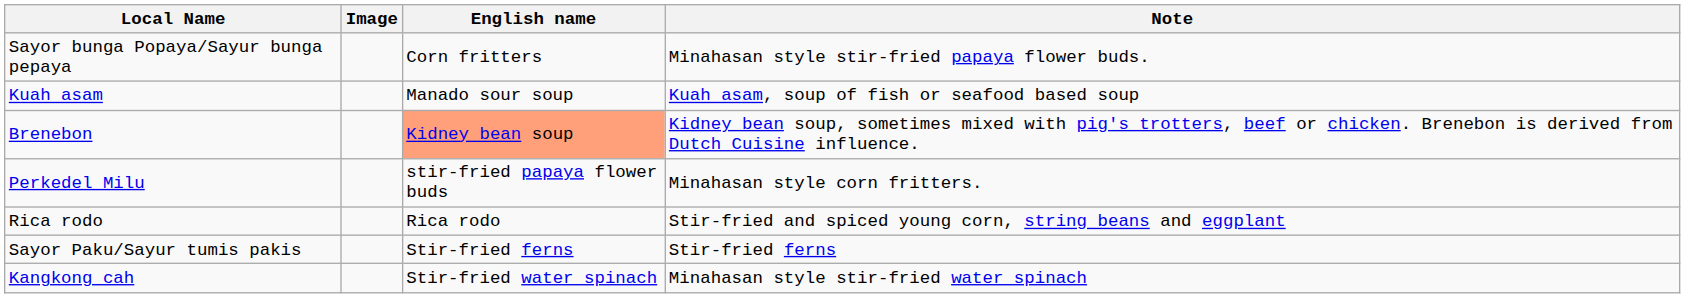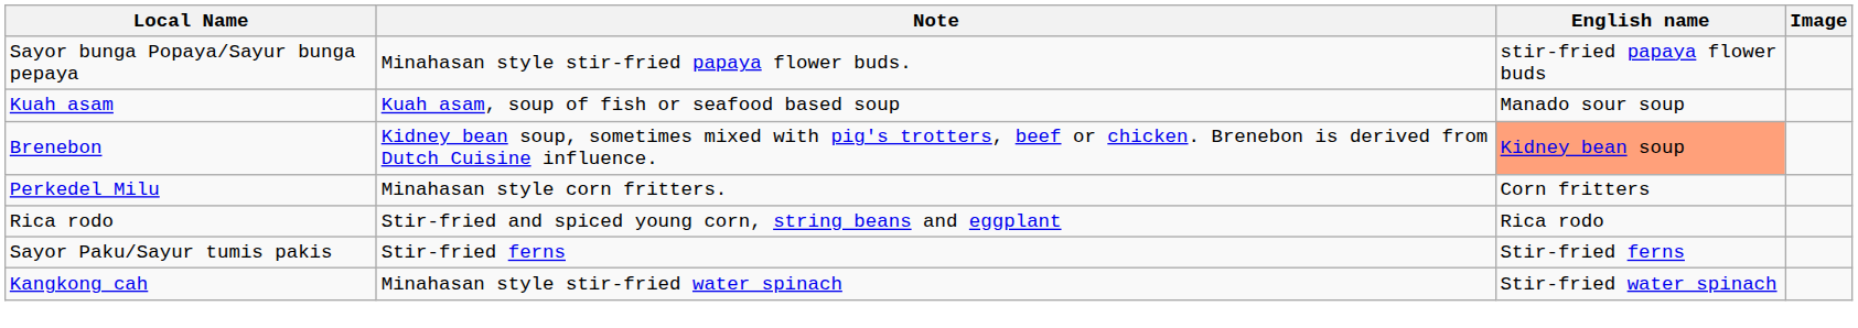columns swapped: Image <-> Note
Sayor bunga Popaya/Sayur bunga pepaya | English name: Corn fritters -> stir-fried papaya flower buds
Perkedel Milu | English name: stir-fried papaya flower buds -> Corn fritters
